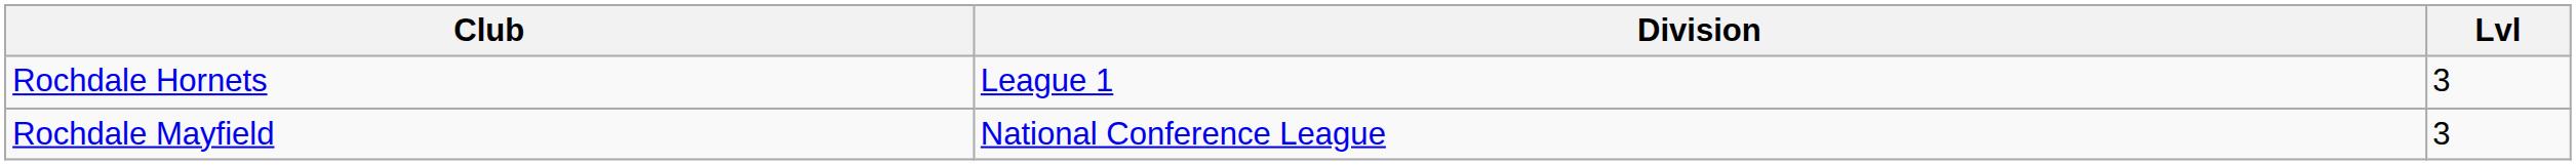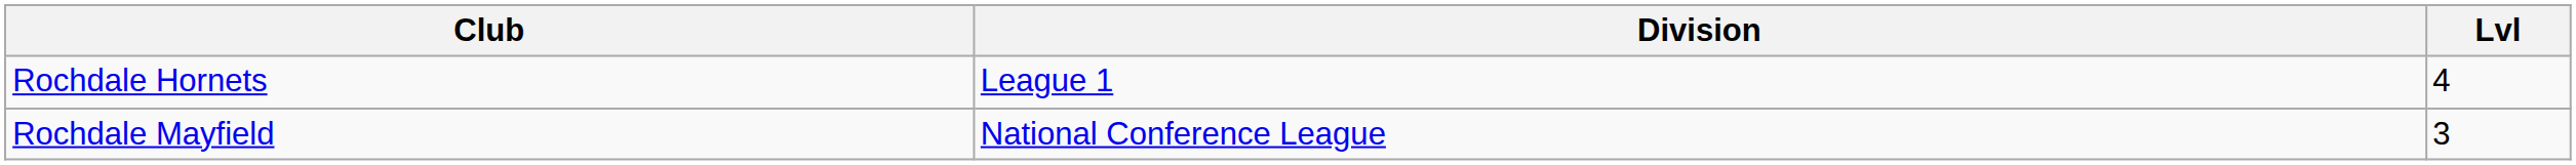Rochdale Hornets | Lvl: 3 -> 4
